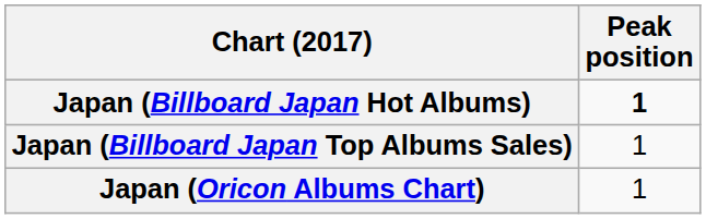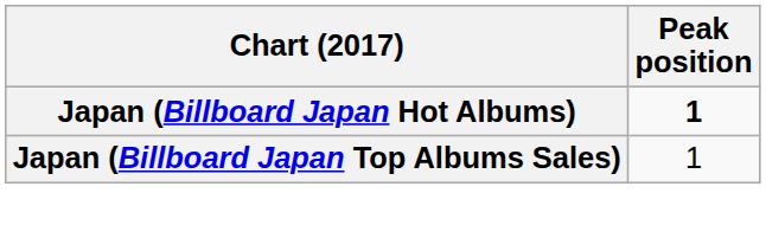- row: Japan (Oricon Albums Chart) | 1
